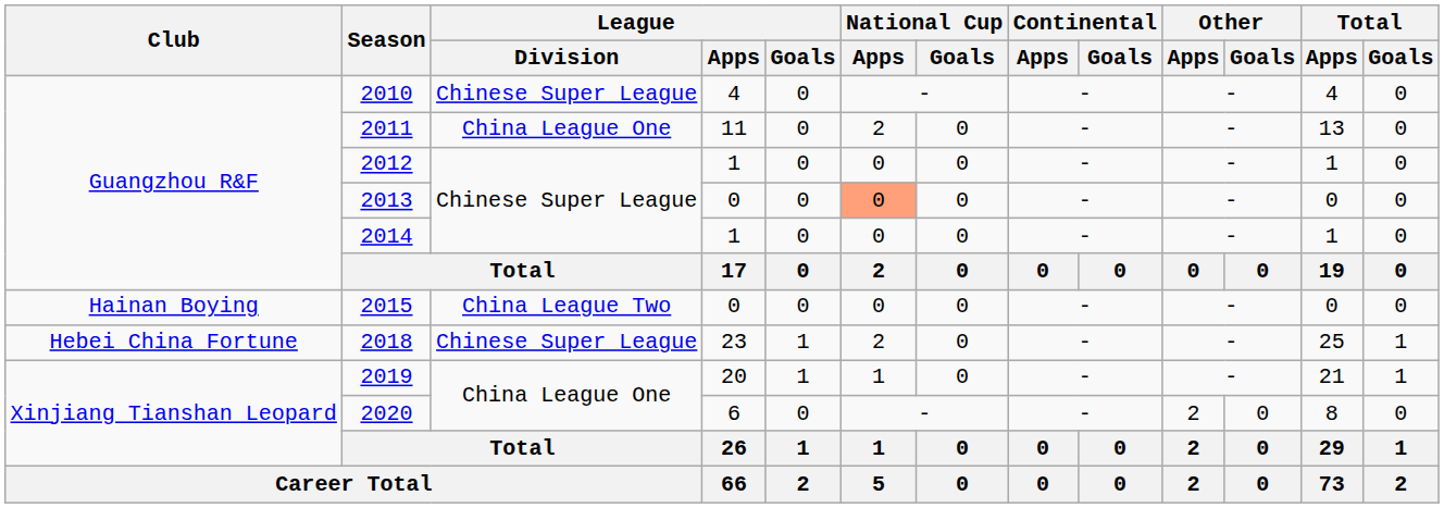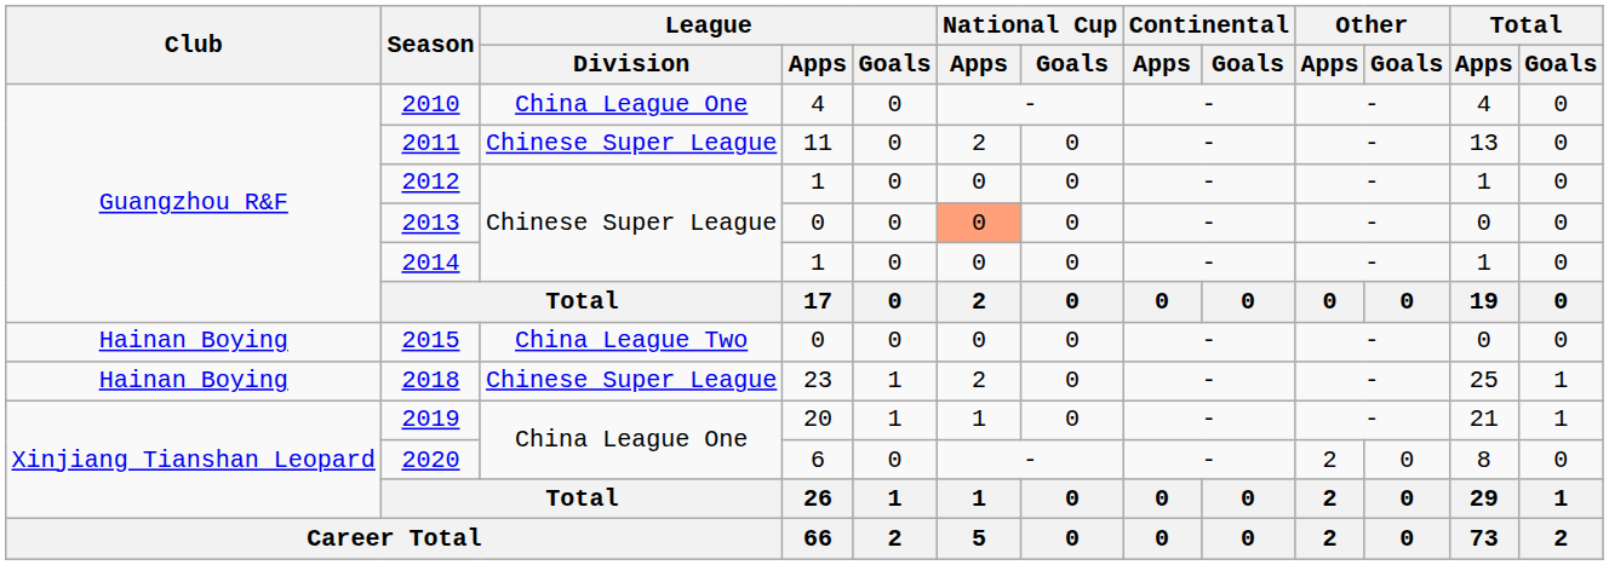2010 | League / Division: Chinese Super League -> China League One
2011 | League / Division: China League One -> Chinese Super League
2018 | Club: Hebei China Fortune -> Hainan Boying
